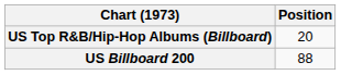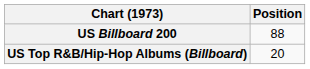rows swapped: US Billboard 200 <-> US Top R&B/Hip-Hop Albums (Billboard)
